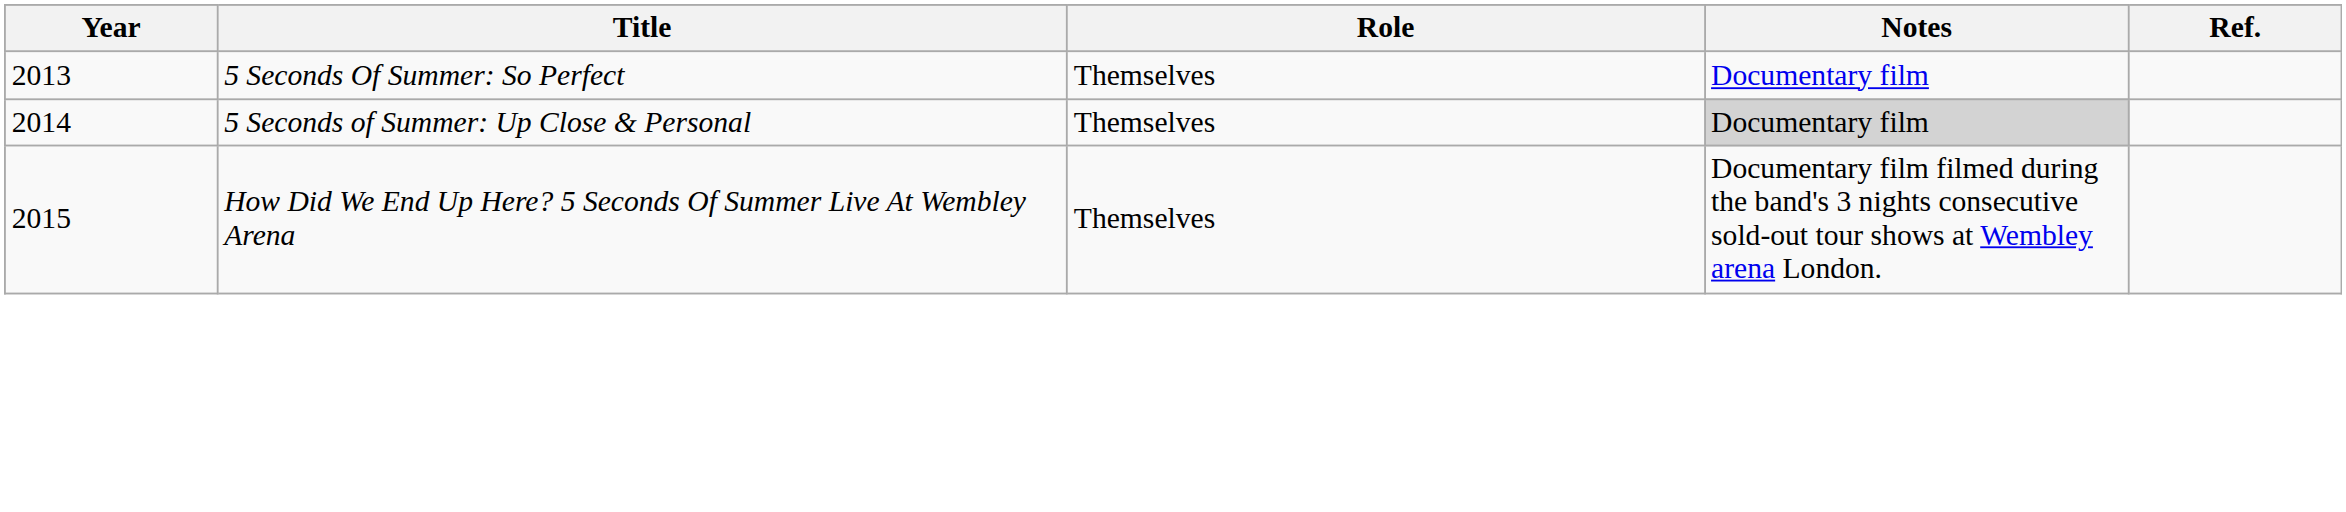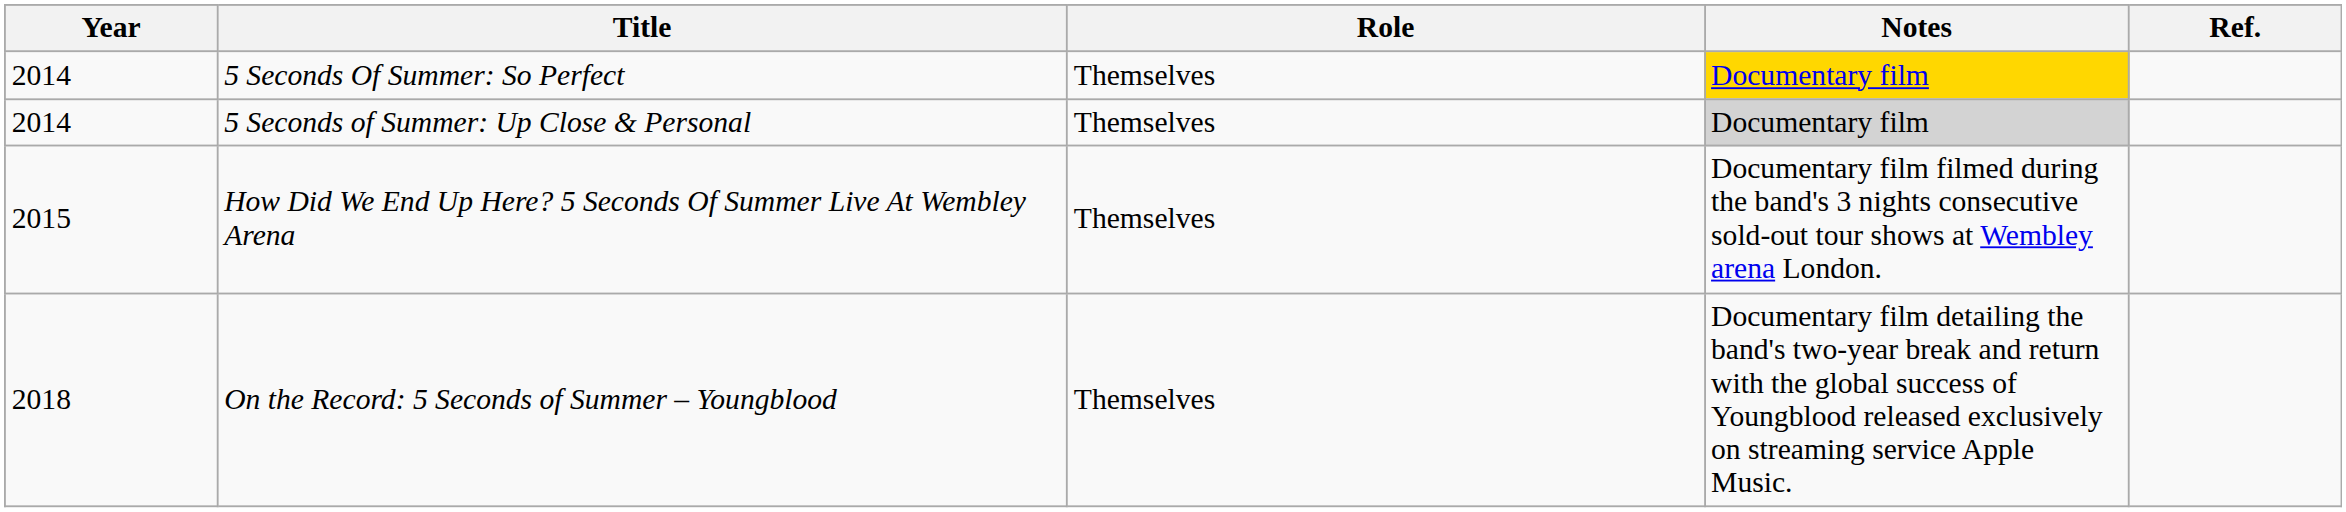5 Seconds Of Summer: So Perfect | Year: 2013 -> 2014
5 Seconds Of Summer: So Perfect | Notes: no background -> gold background
+ row: 2018 | On the Record: 5 Seconds of Summer – Youngblood | Themselves | Documentary film detailing the band's two-year break and return with the global success of Youngblood released exclusively on streaming service Apple Music.
